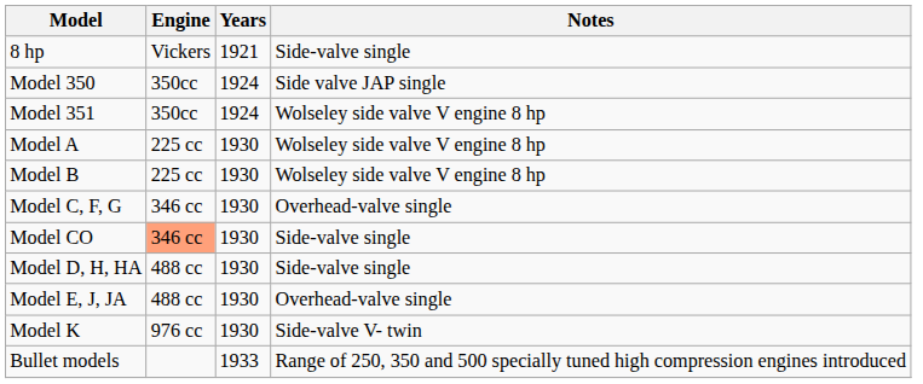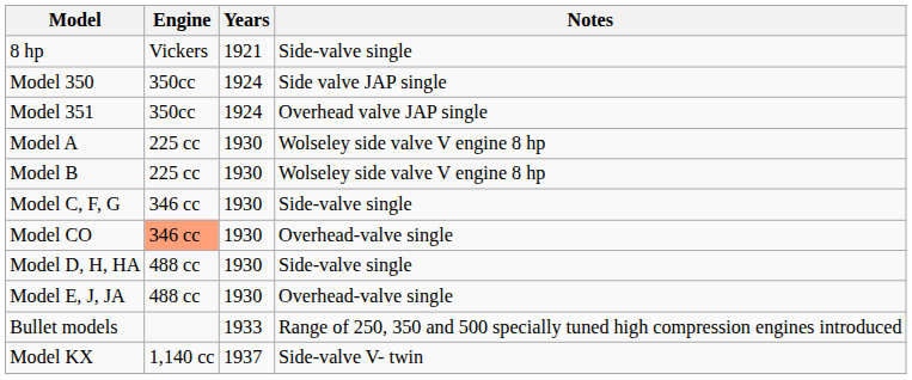Model 351 | Notes: Wolseley side valve V engine 8 hp -> Overhead valve JAP single
Model C, F, G | Notes: Overhead-valve single -> Side-valve single
Model CO | Notes: Side-valve single -> Overhead-valve single
- row: Model K | 976 cc | 1930 | Side-valve V- twin
+ row: Model KX | 1,140 cc | 1937 | Side-valve V- twin
